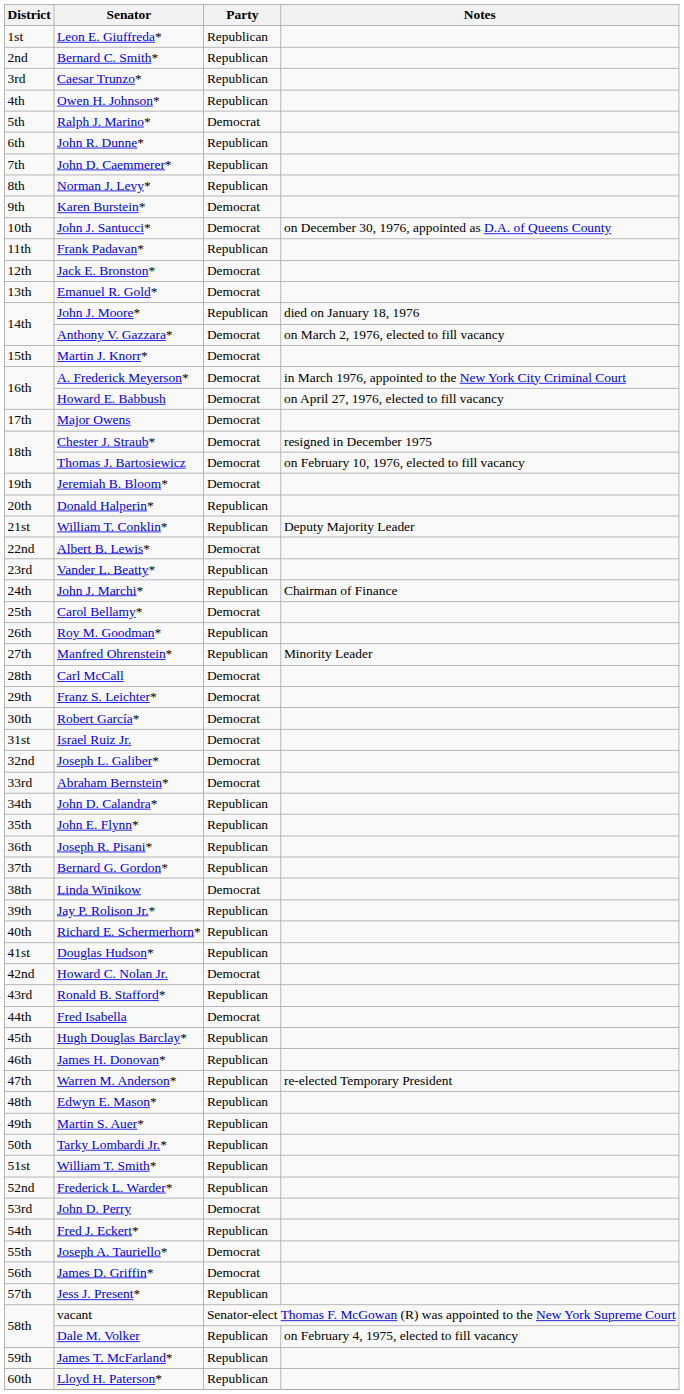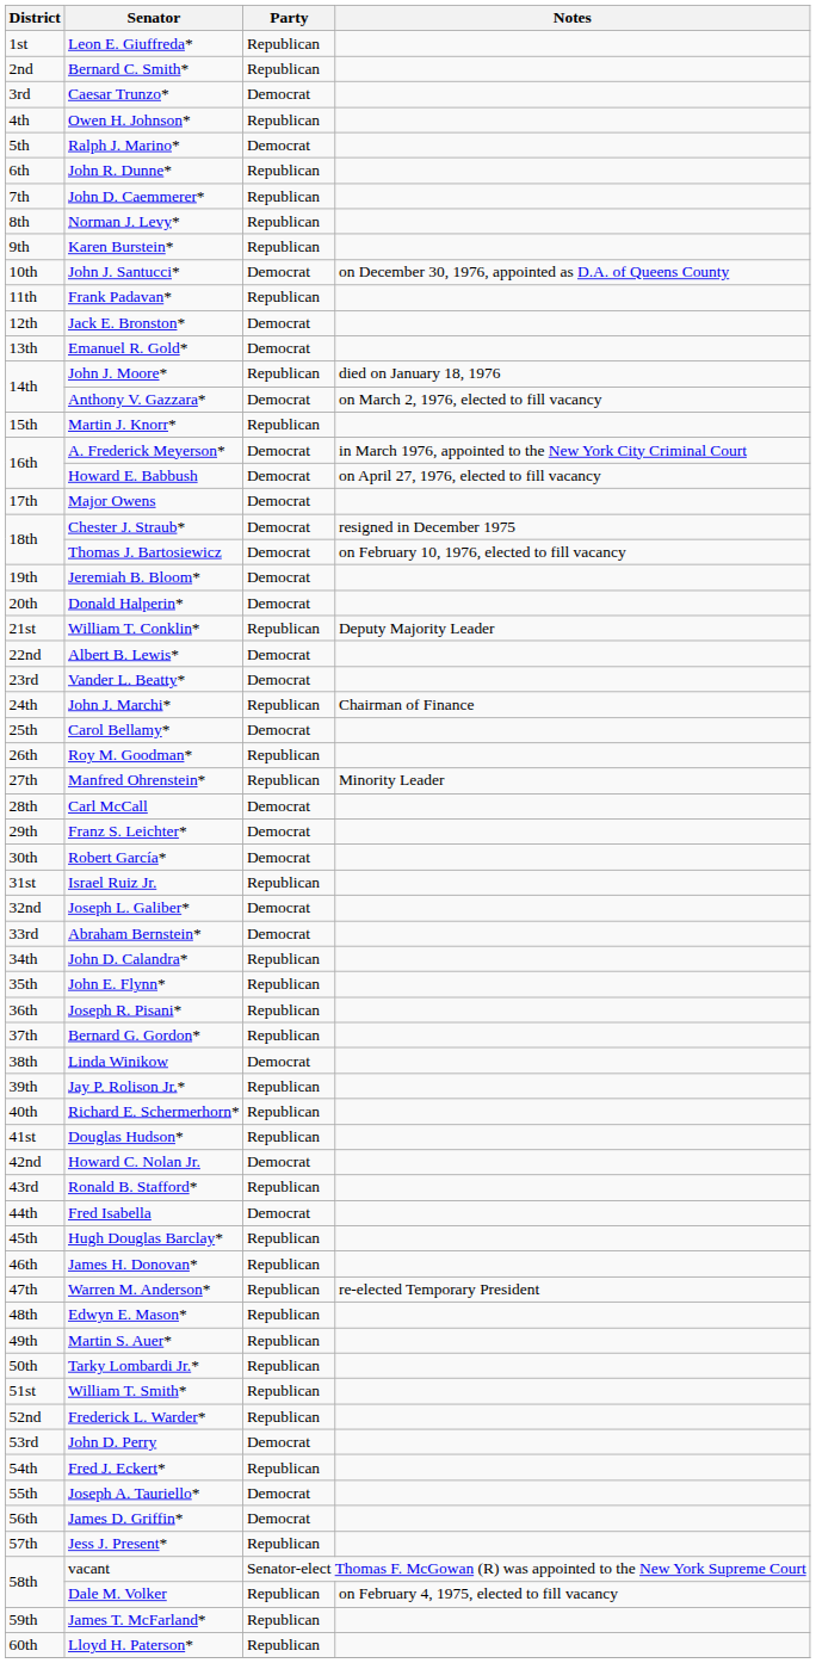Caesar Trunzo* | Party: Republican -> Democrat
Karen Burstein* | Party: Democrat -> Republican
Martin J. Knorr* | Party: Democrat -> Republican
Donald Halperin* | Party: Republican -> Democrat
Vander L. Beatty* | Party: Republican -> Democrat
Israel Ruiz Jr. | Party: Democrat -> Republican
